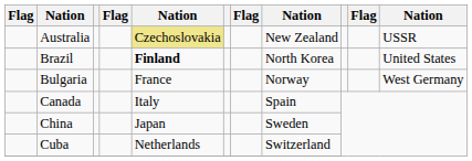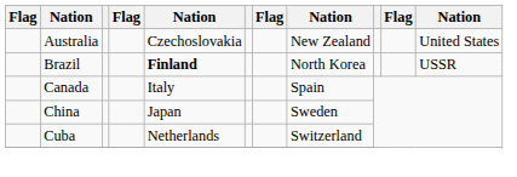Australia | column 5: khaki background -> no background
Australia | column 11: USSR -> United States
Brazil | column 11: United States -> USSR
- row: Bulgaria | France | Norway | West Germany
